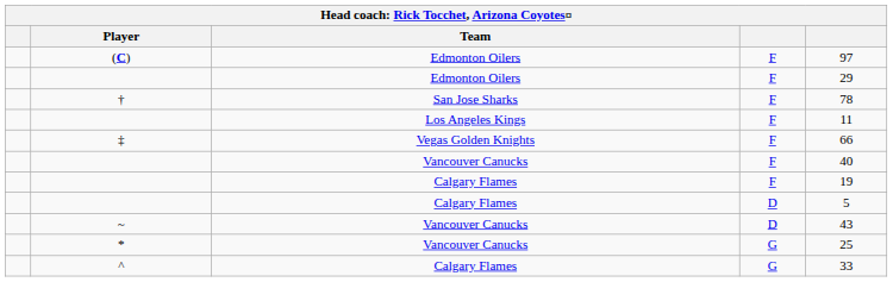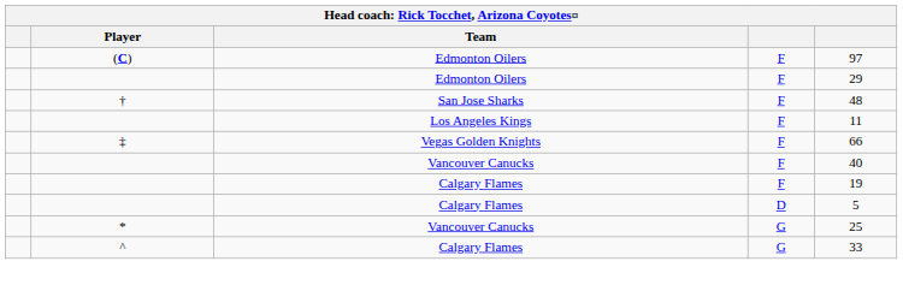† | column 5: 78 -> 48
- row: ~ | Vancouver Canucks | D | 43
